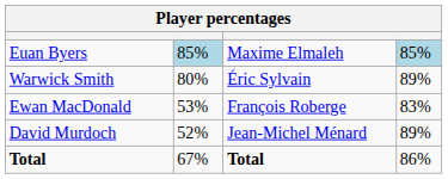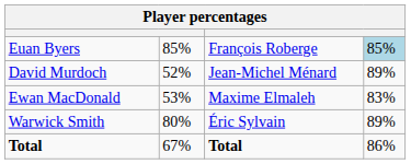Euan Byers | column 2: lightblue background -> no background
Euan Byers | column 3: Maxime Elmaleh -> François Roberge
rows swapped: Warwick Smith <-> David Murdoch
Ewan MacDonald | column 3: François Roberge -> Maxime Elmaleh
